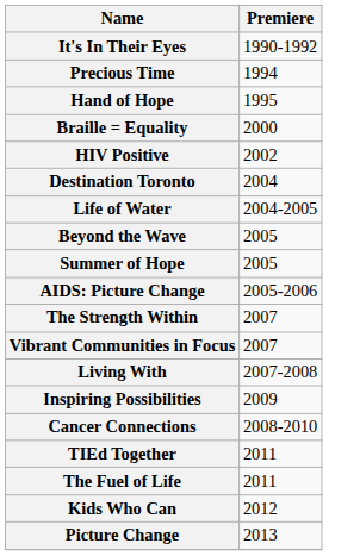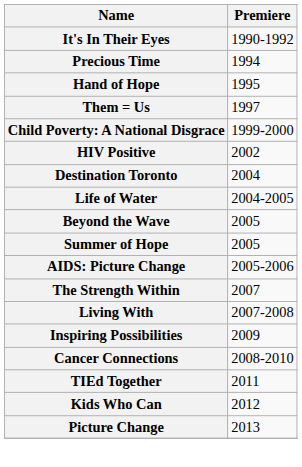+ row: Them = Us | 1997
- row: Braille = Equality | 2000
+ row: Child Poverty: A National Disgrace | 1999-2000
- row: Vibrant Communities in Focus | 2007
- row: The Fuel of Life | 2011
